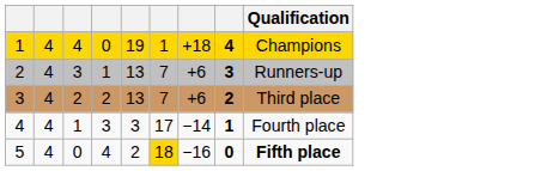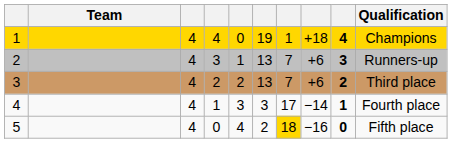+ column: Team
5 | Qualification: bold -> normal
